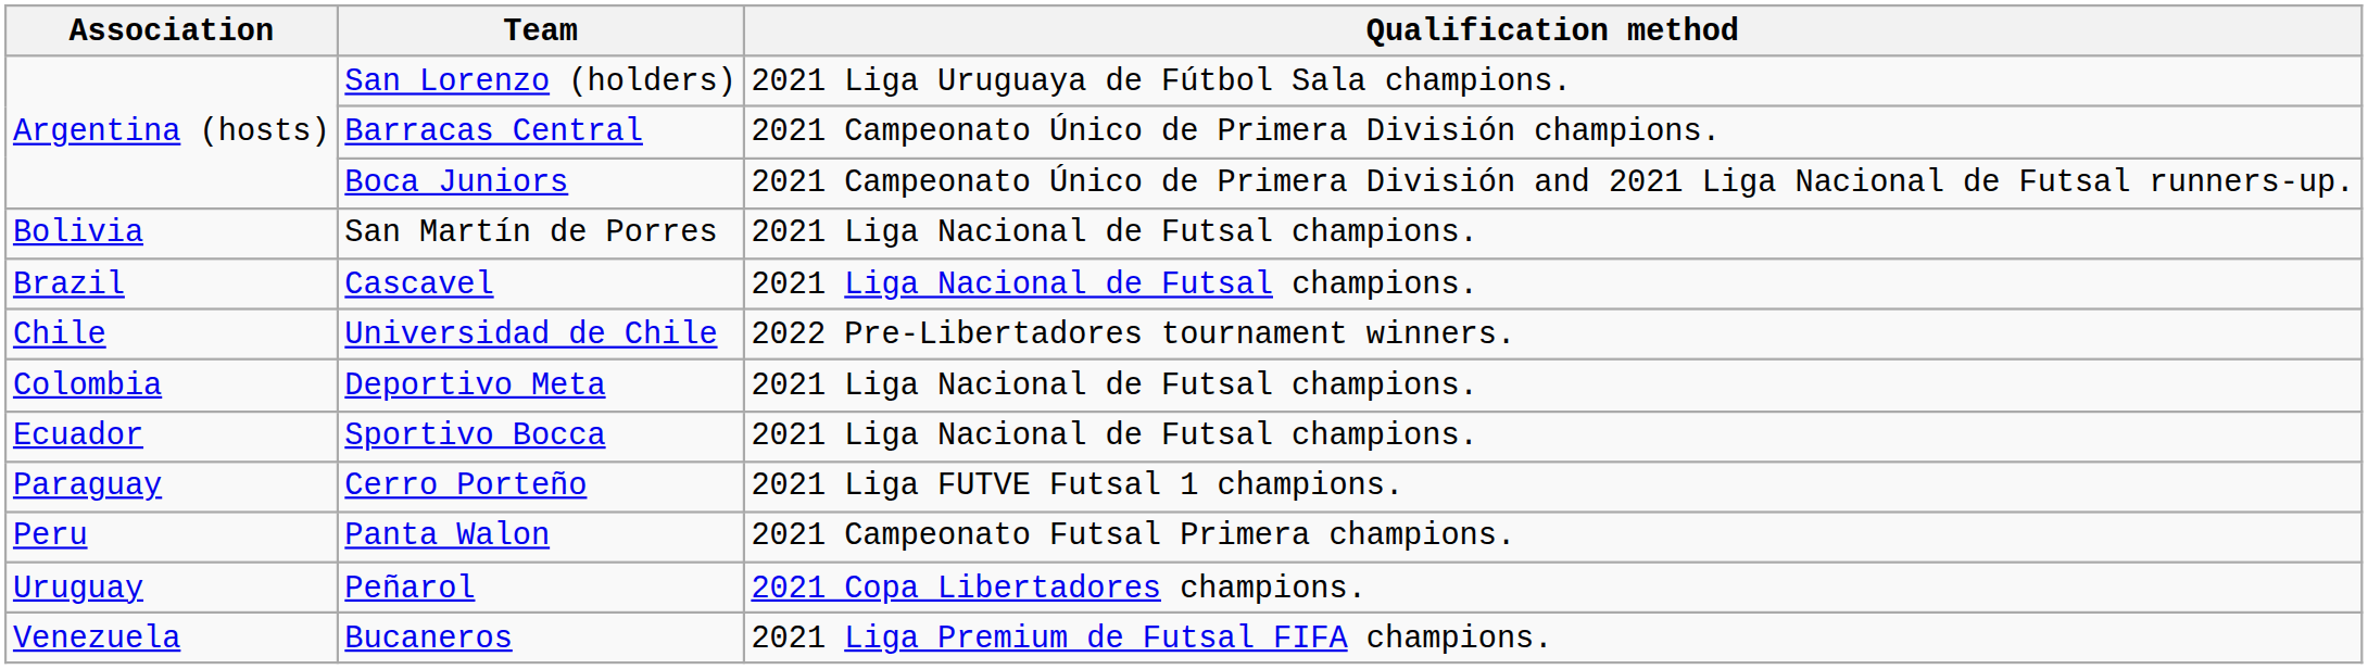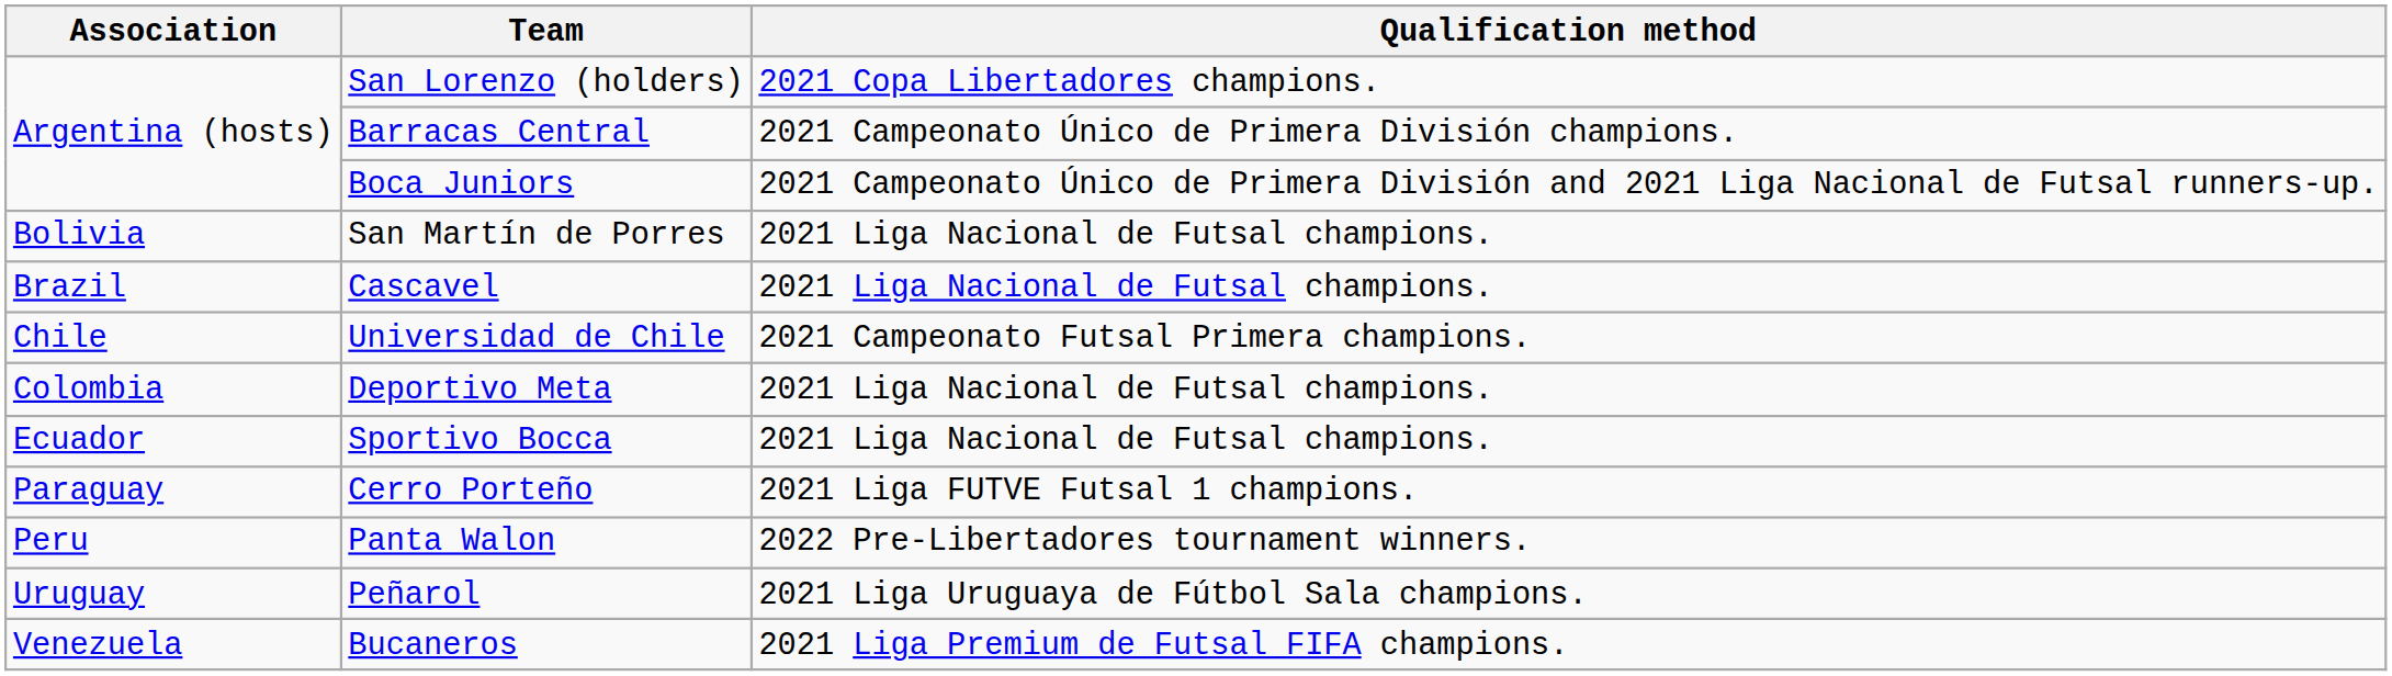San Lorenzo (holders) | Qualification method: 2021 Liga Uruguaya de Fútbol Sala champions. -> 2021 Copa Libertadores champions.
Universidad de Chile | Qualification method: 2022 Pre-Libertadores tournament winners. -> 2021 Campeonato Futsal Primera champions.
Panta Walon | Qualification method: 2021 Campeonato Futsal Primera champions. -> 2022 Pre-Libertadores tournament winners.
Peñarol | Qualification method: 2021 Copa Libertadores champions. -> 2021 Liga Uruguaya de Fútbol Sala champions.
